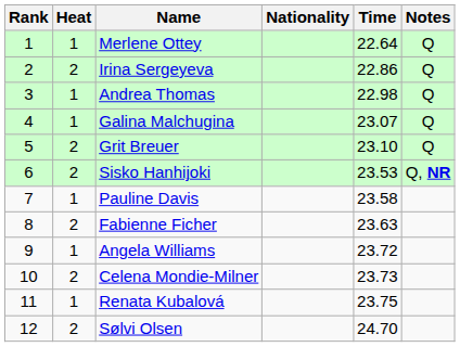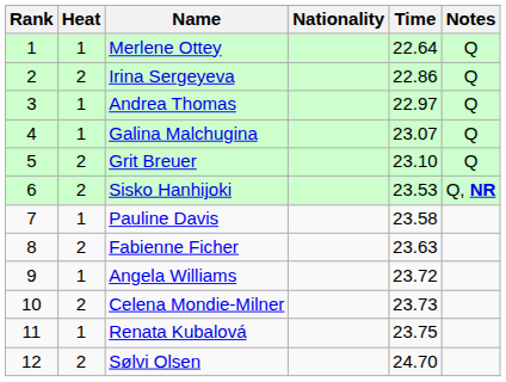Andrea Thomas | Time: 22.98 -> 22.97
